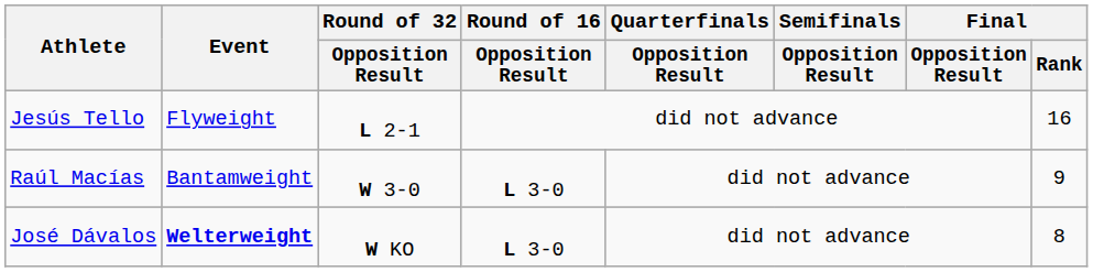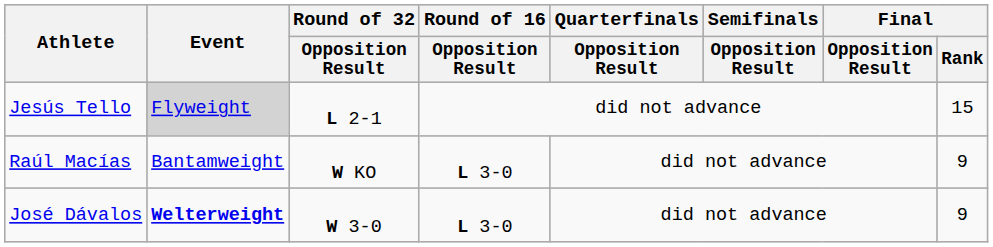Jesús Tello | Event: no background -> lightgrey background
Jesús Tello | Final / Rank: 16 -> 15
Raúl Macías | Round of 32 / Opposition Result: W 3-0 -> W KO
José Dávalos | Round of 32 / Opposition Result: W KO -> W 3-0
José Dávalos | Final / Rank: 8 -> 9
